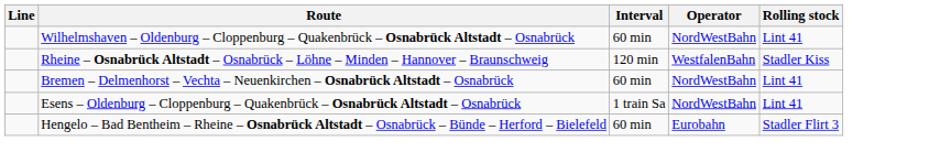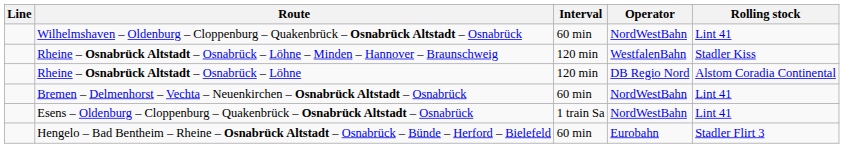+ row: Rheine – Osnabrück Altstadt – Osnabrück – Löhne | 120 min | DB Regio Nord | Alstom Coradia Continental
